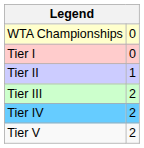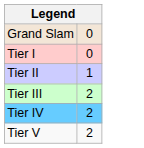+ row: Grand Slam | 0
- row: WTA Championships | 0
